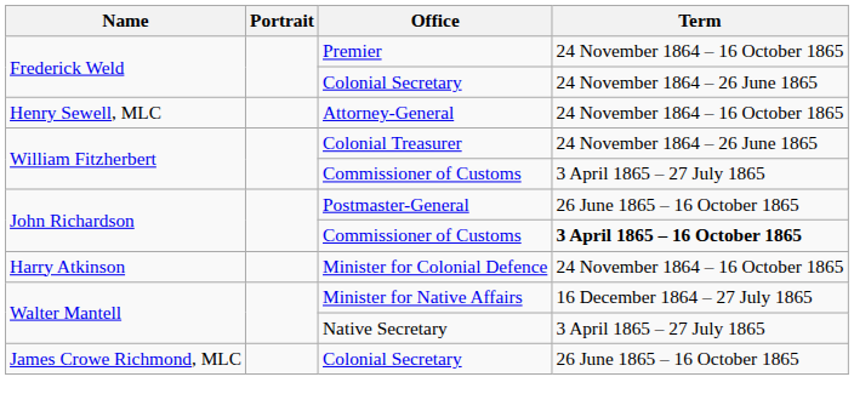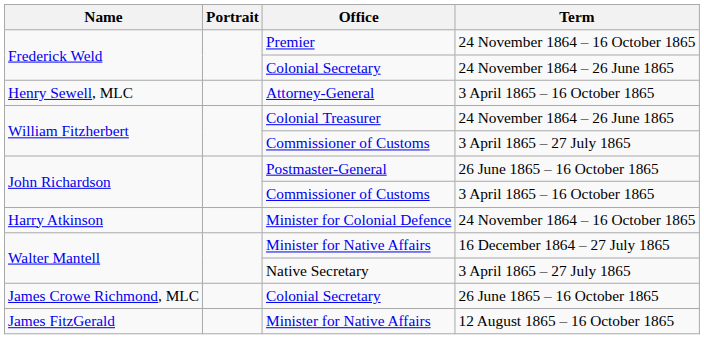Attorney-General | Term: 24 November 1864 – 16 October 1865 -> 3 April 1865 – 16 October 1865
John Richardson / Commissioner of Customs | Term: bold -> normal
+ row: James FitzGerald | Minister for Native Affairs | 12 August 1865 – 16 October 1865
